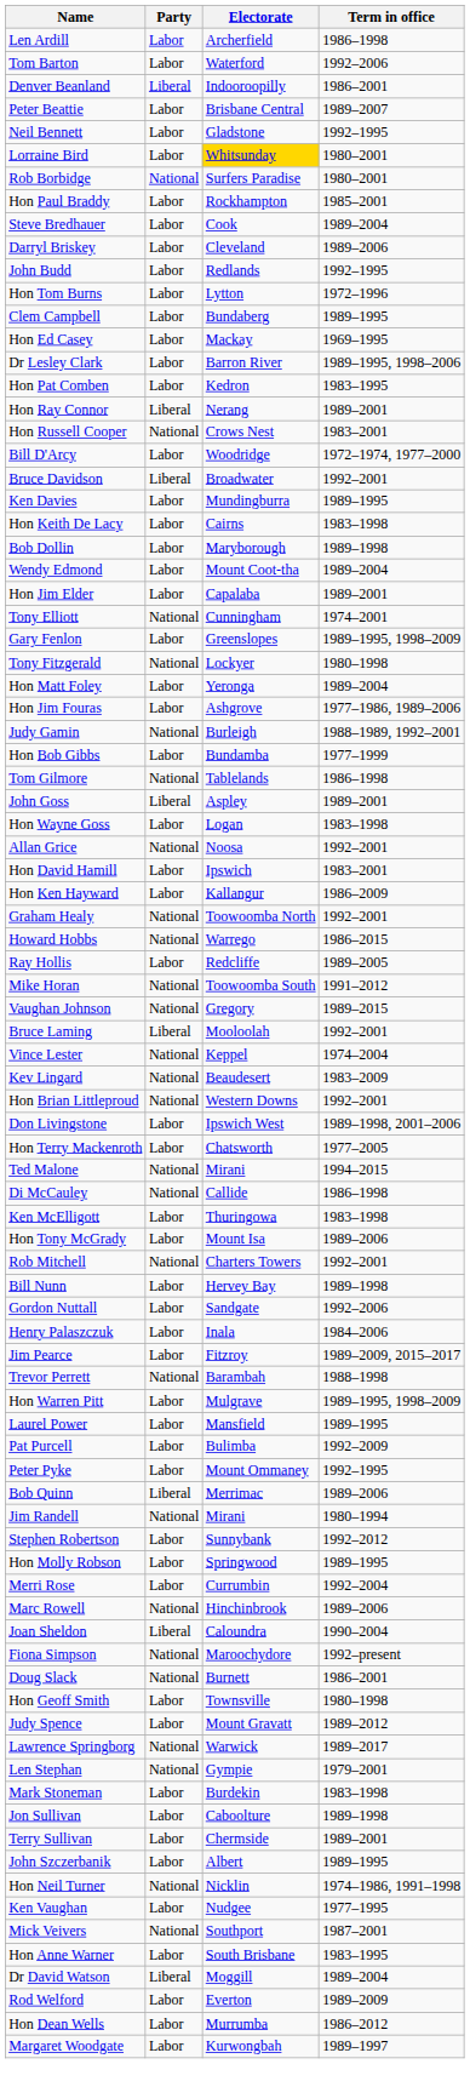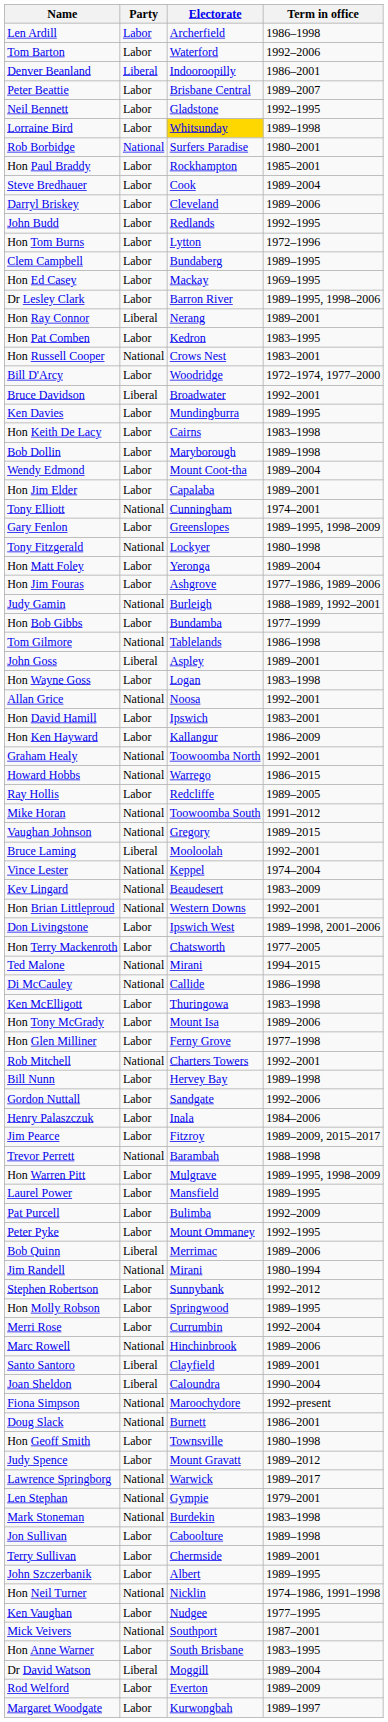Lorraine Bird | Term in office: 1980–2001 -> 1989–1998
rows swapped: Hon Pat Comben <-> Hon Ray Connor
+ row: Hon Glen Milliner | Labor | Ferny Grove | 1977–1998
+ row: Santo Santoro | Liberal | Clayfield | 1989–2001
Mark Stoneman | Party: Labor -> National
- row: Hon Dean Wells | Labor | Murrumba | 1986–2012
